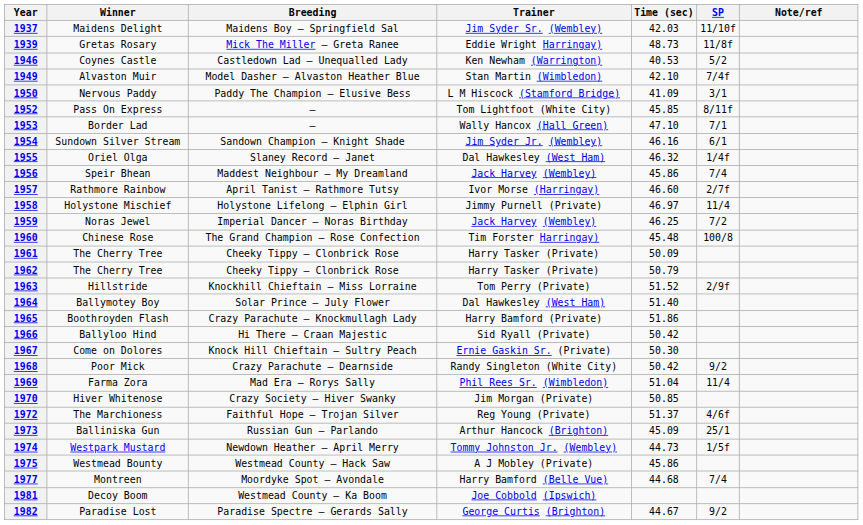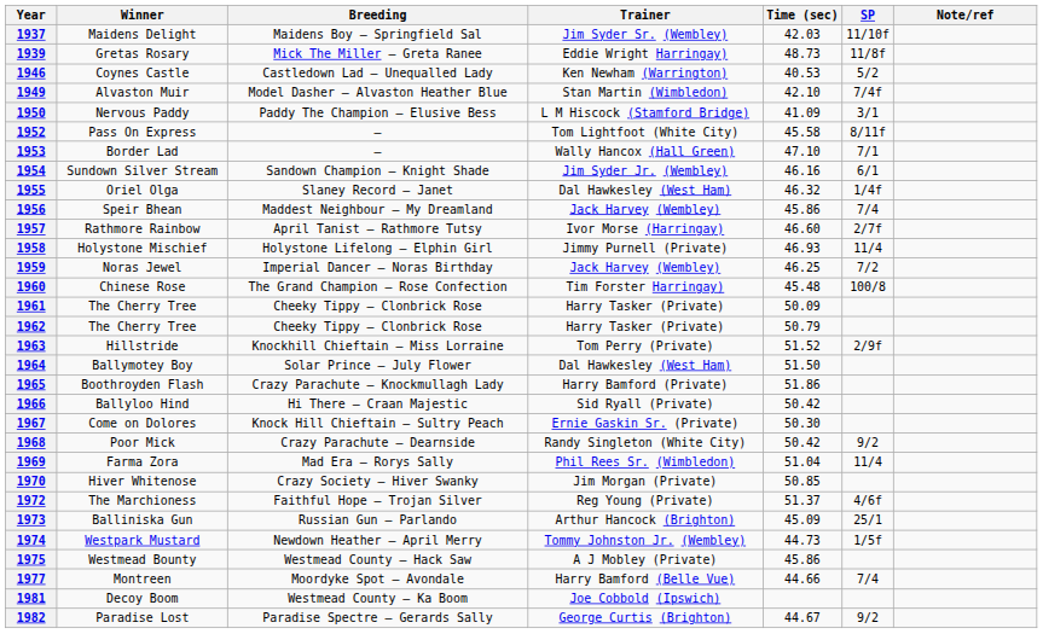1952 | Time (sec): 45.85 -> 45.58
1958 | Time (sec): 46.97 -> 46.93
1964 | Time (sec): 51.40 -> 51.50
1977 | Time (sec): 44.68 -> 44.66
